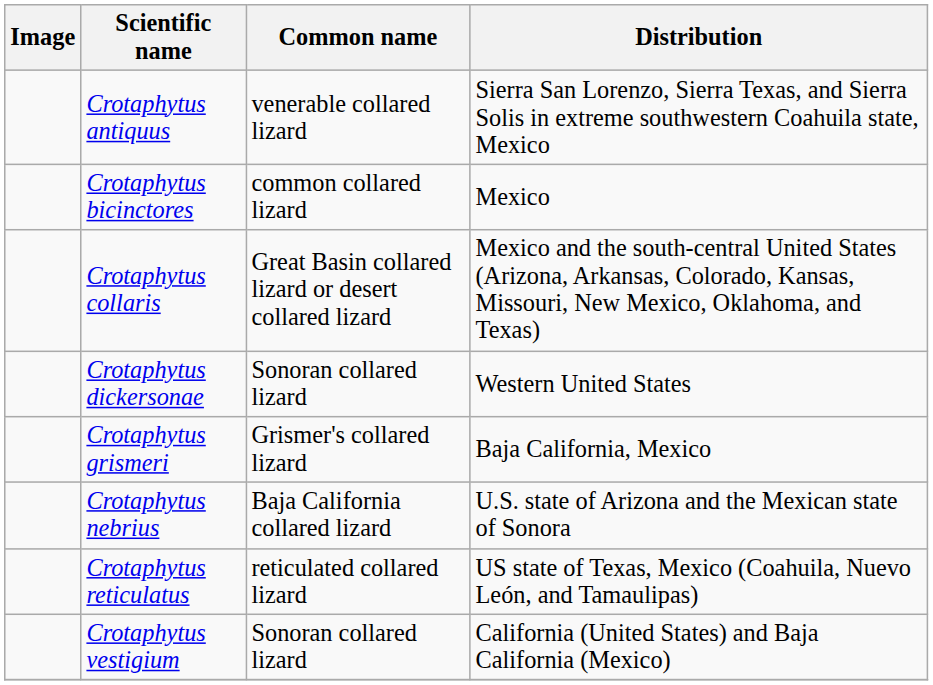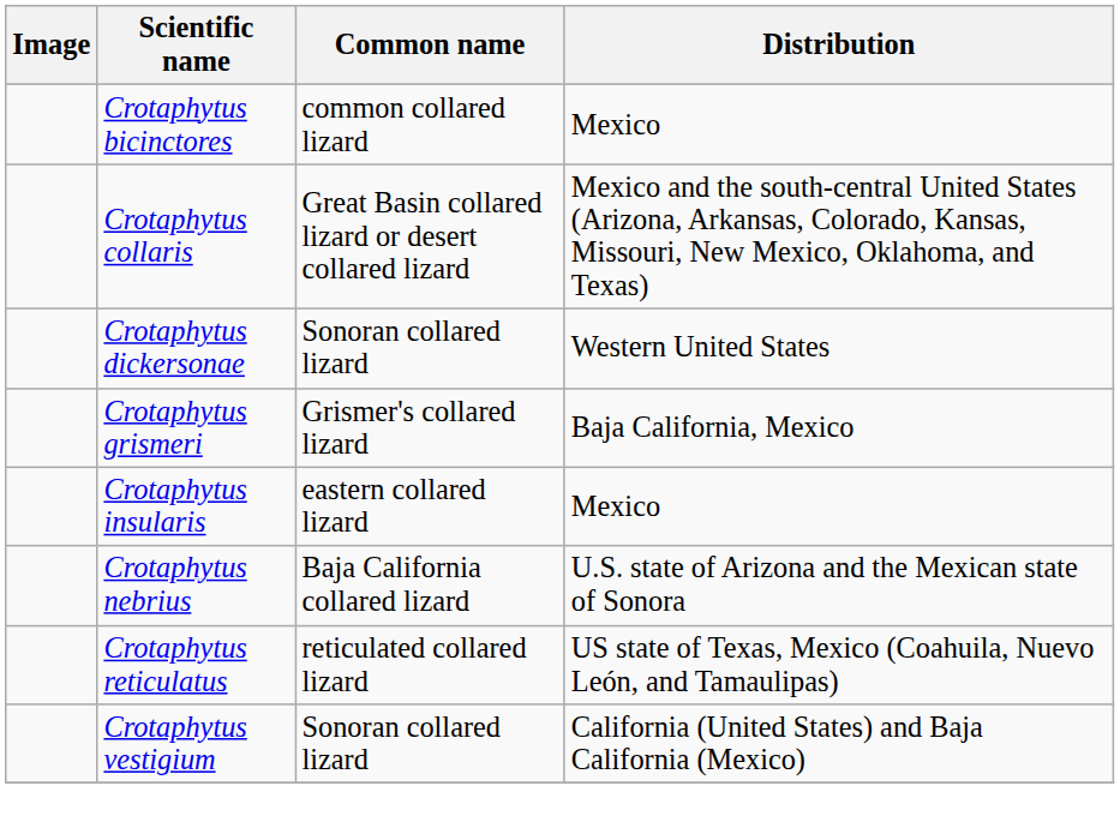- row: Crotaphytus antiquus | venerable collared lizard | Sierra San Lorenzo, Sierra Texas, and Sierra Solis in extreme southwestern Coahuila state, Mexico
+ row: Crotaphytus insularis | eastern collared lizard | Mexico
